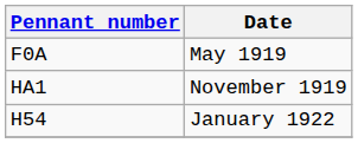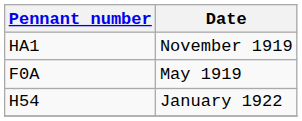rows swapped: F0A <-> HA1
